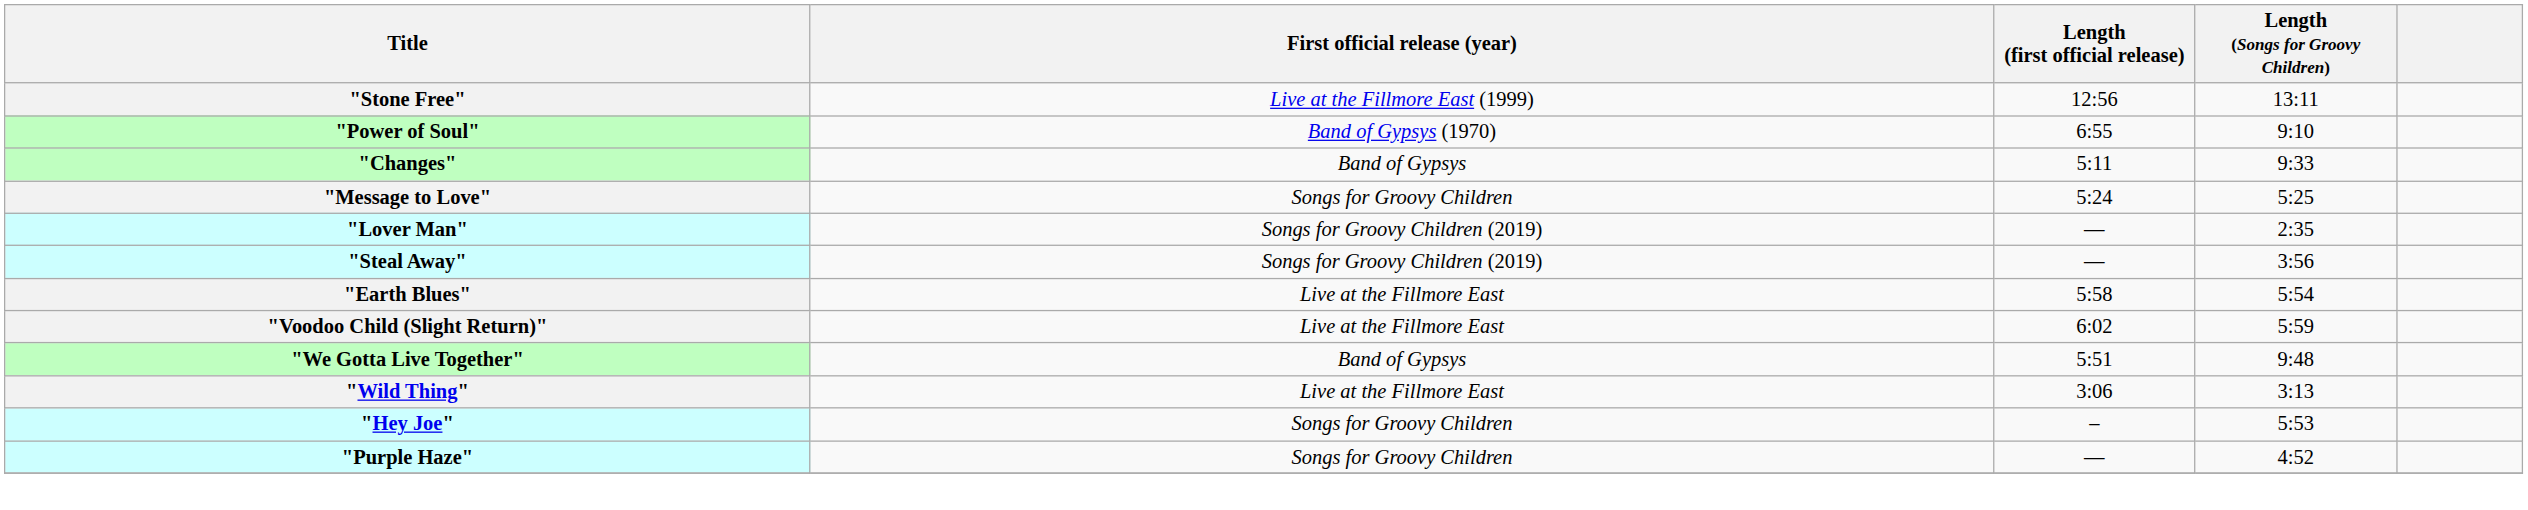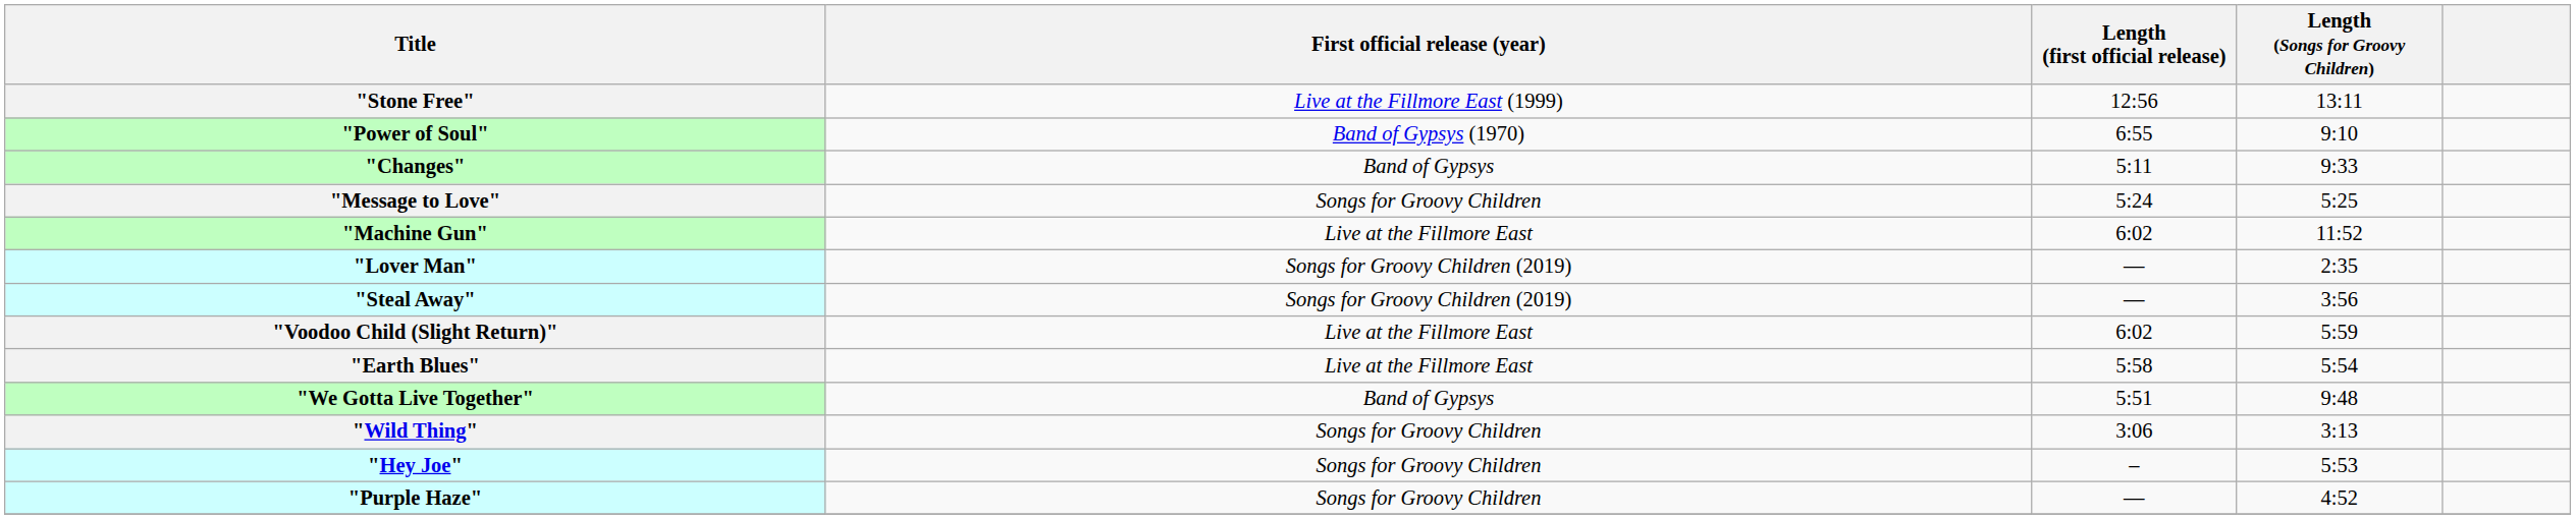+ row: "Machine Gun" | Live at the Fillmore East | 6:02 | 11:52
rows swapped: "Earth Blues" <-> "Voodoo Child (Slight Return)"
"Wild Thing" | First official release (year): Live at the Fillmore East -> Songs for Groovy Children
